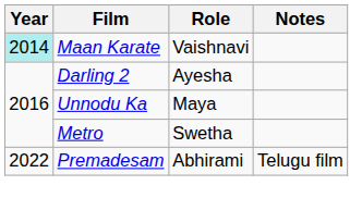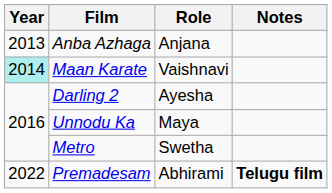+ row: 2013 | Anba Azhaga | Anjana
Premadesam | Notes: normal -> bold
